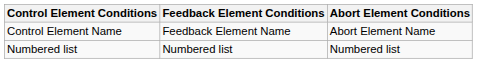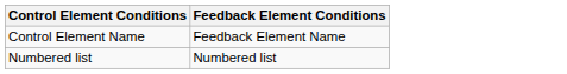- column: Abort Element Conditions | Abort Element Name | Numbered list
